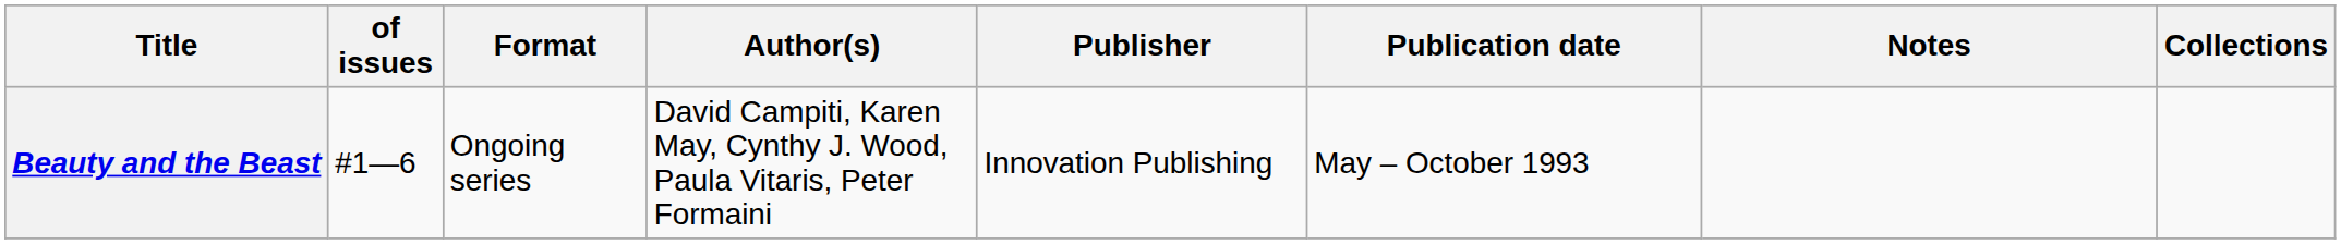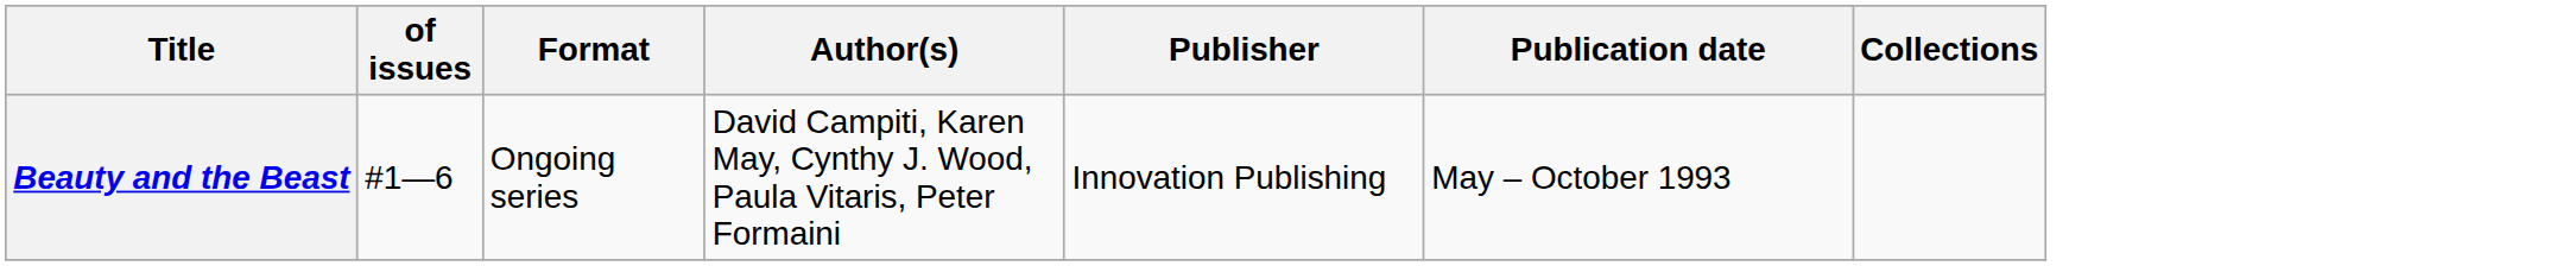- column: Notes
